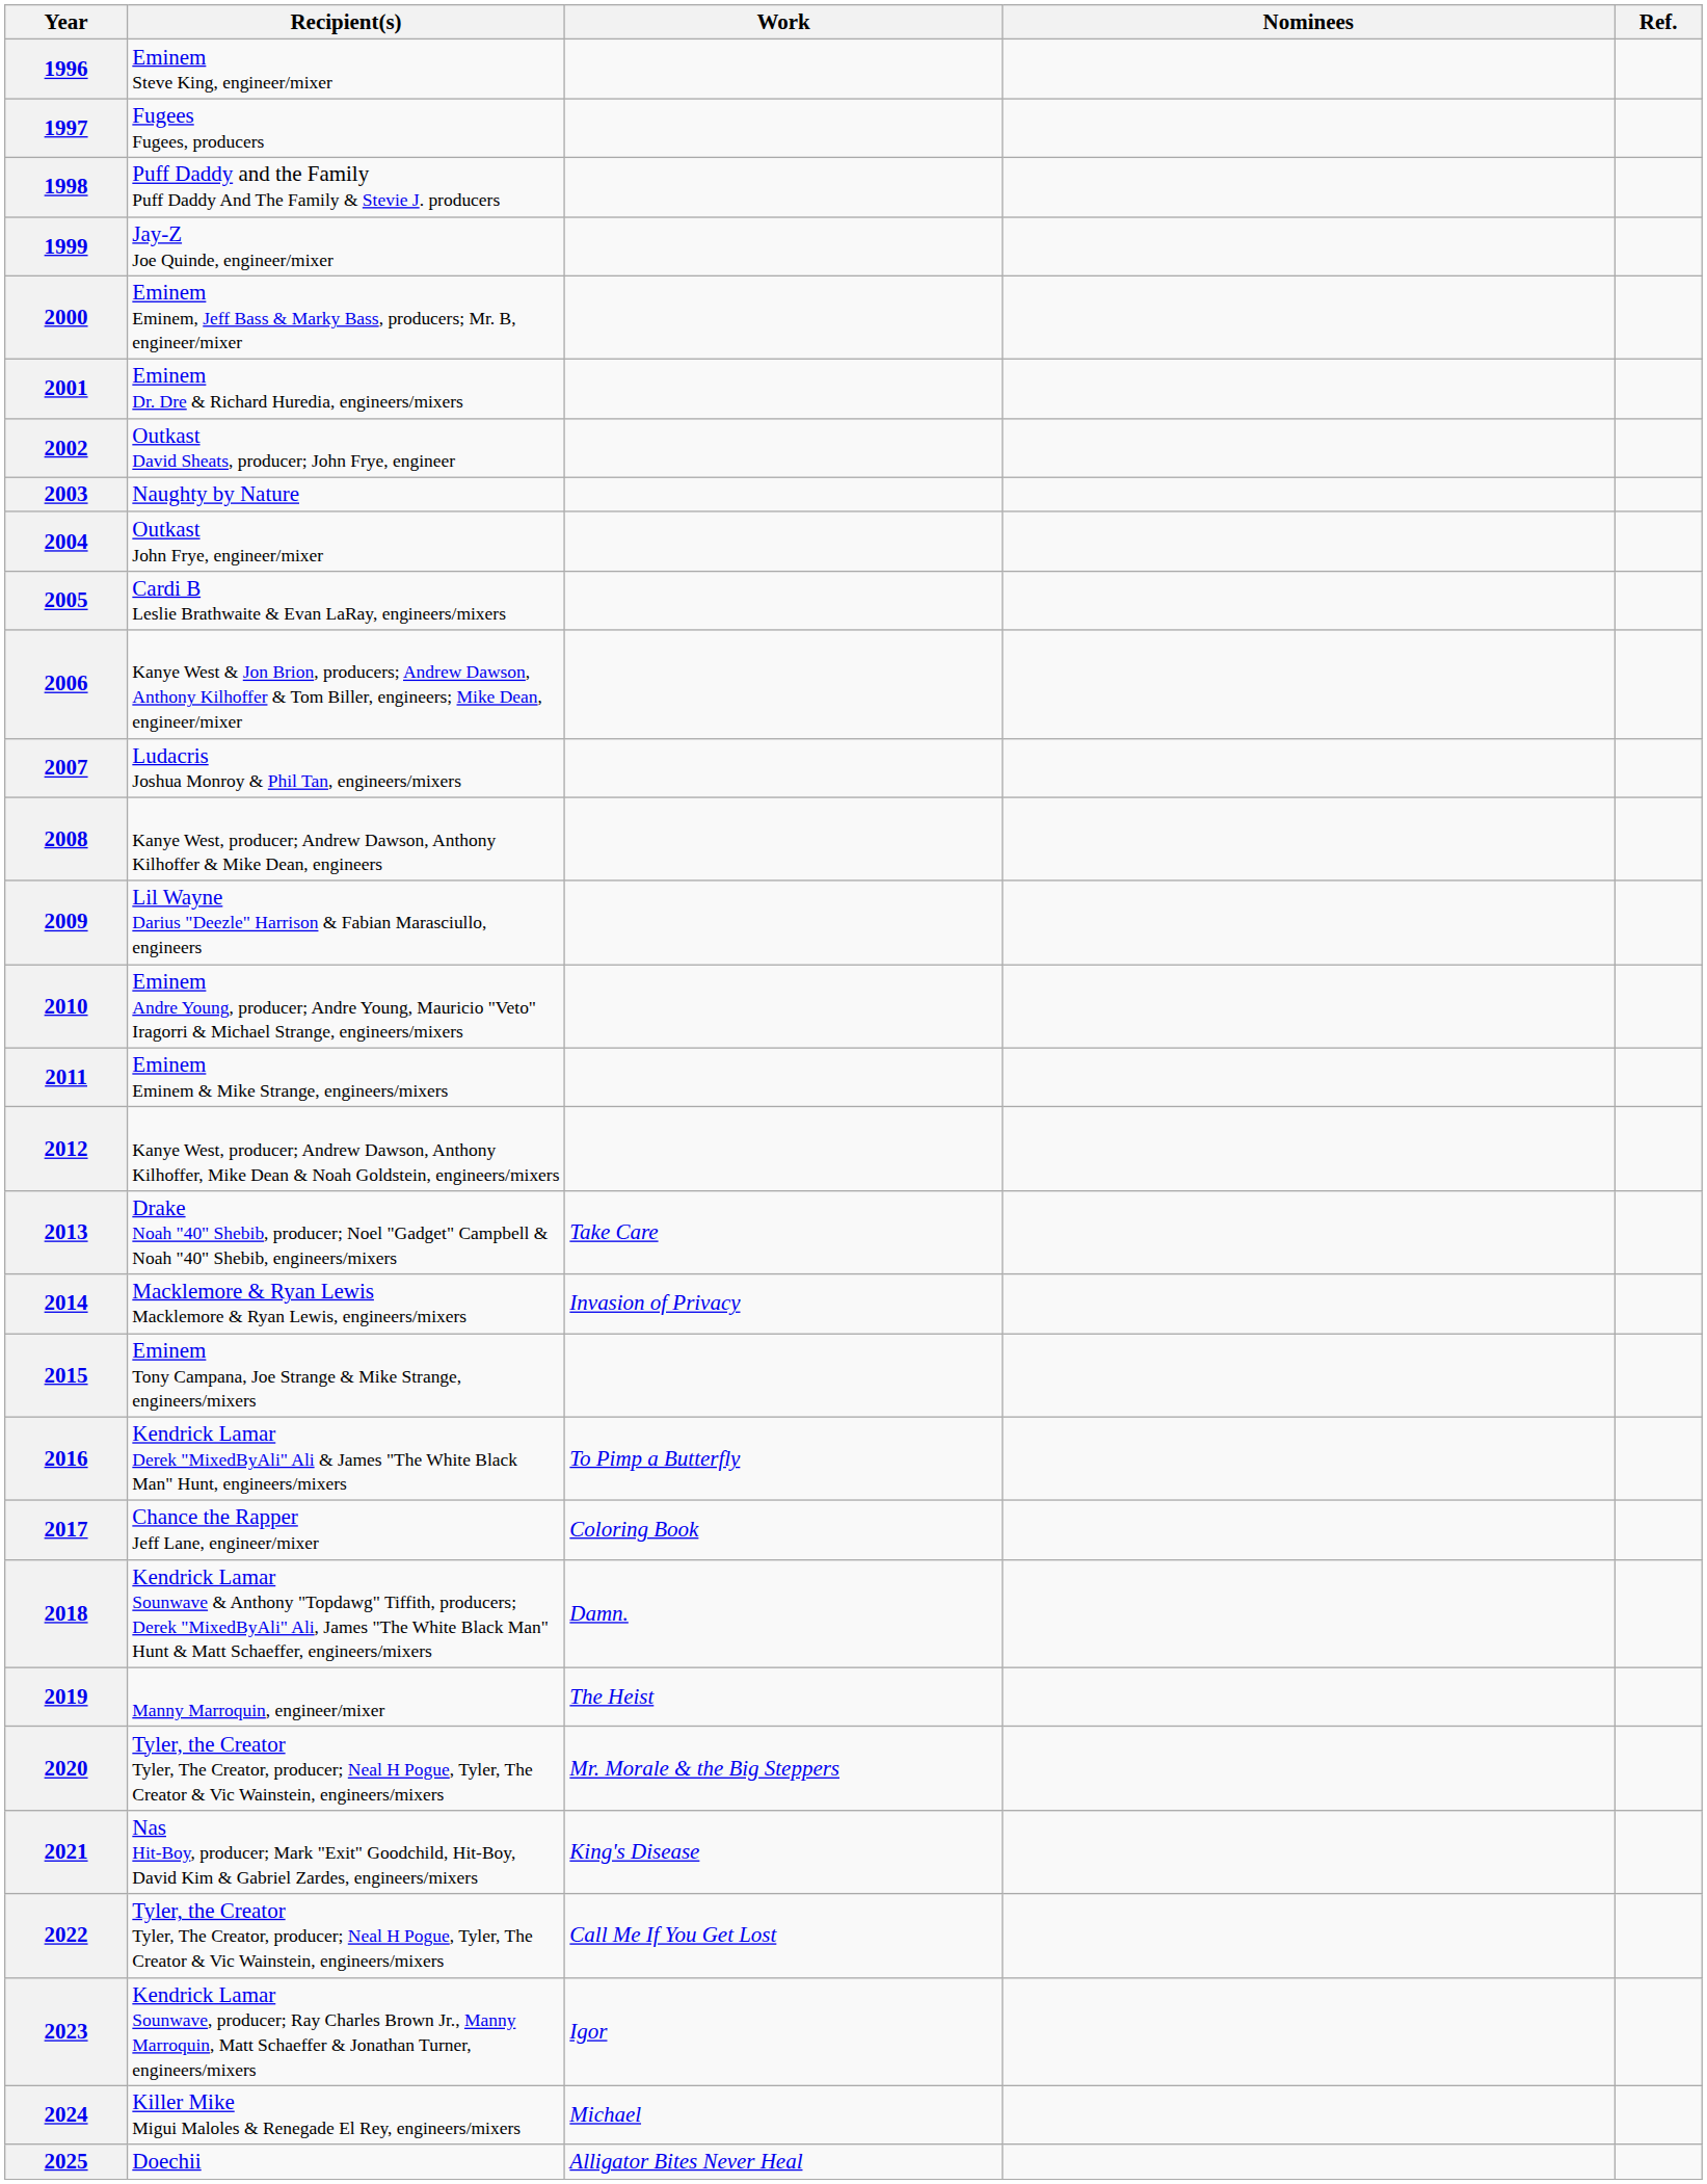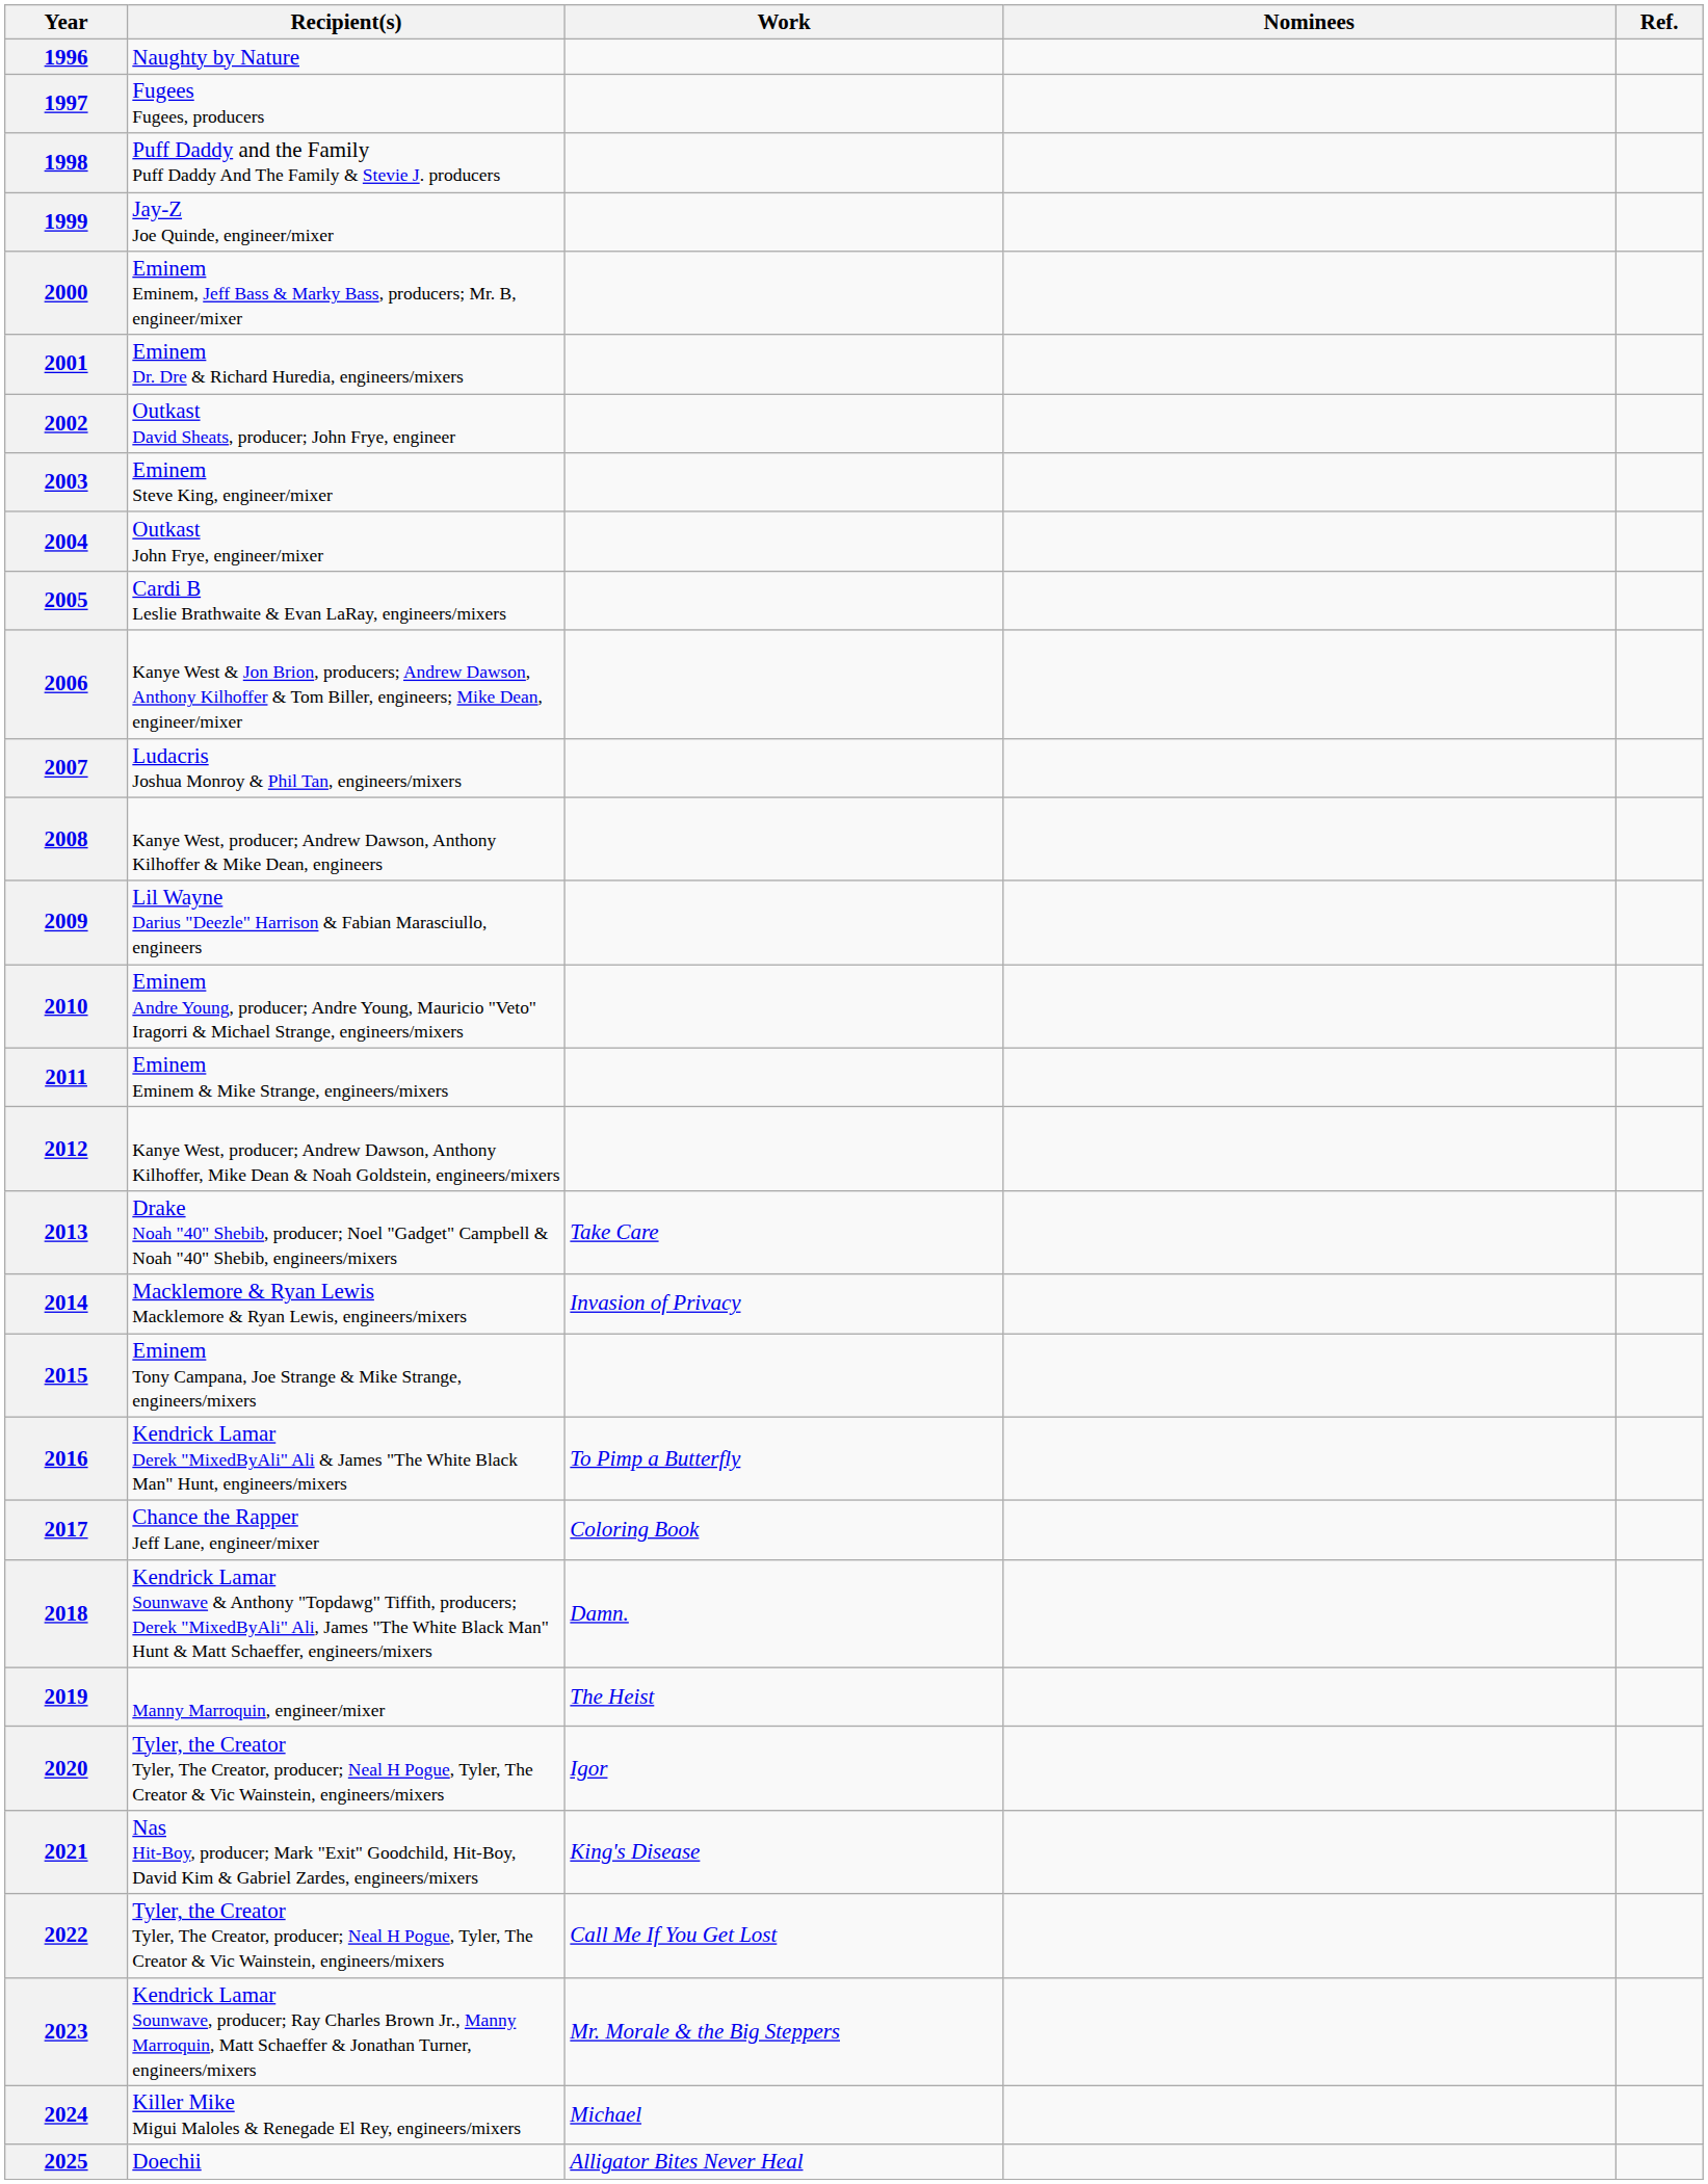1996 | Recipient(s): Eminem Steve King, engineer/mixer -> Naughty by Nature
2003 | Recipient(s): Naughty by Nature -> Eminem Steve King, engineer/mixer
2020 | Work: Mr. Morale & the Big Steppers -> Igor
2023 | Work: Igor -> Mr. Morale & the Big Steppers
